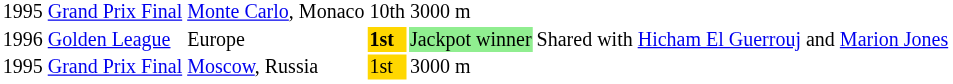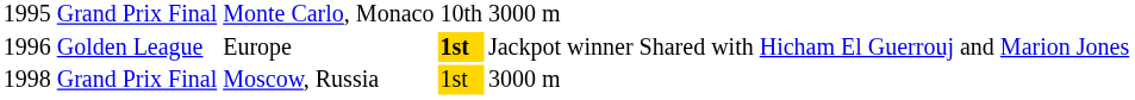Golden League | column 5: lightgreen background -> no background
Grand Prix Final / Moscow, Russia | column 1: 1995 -> 1998
